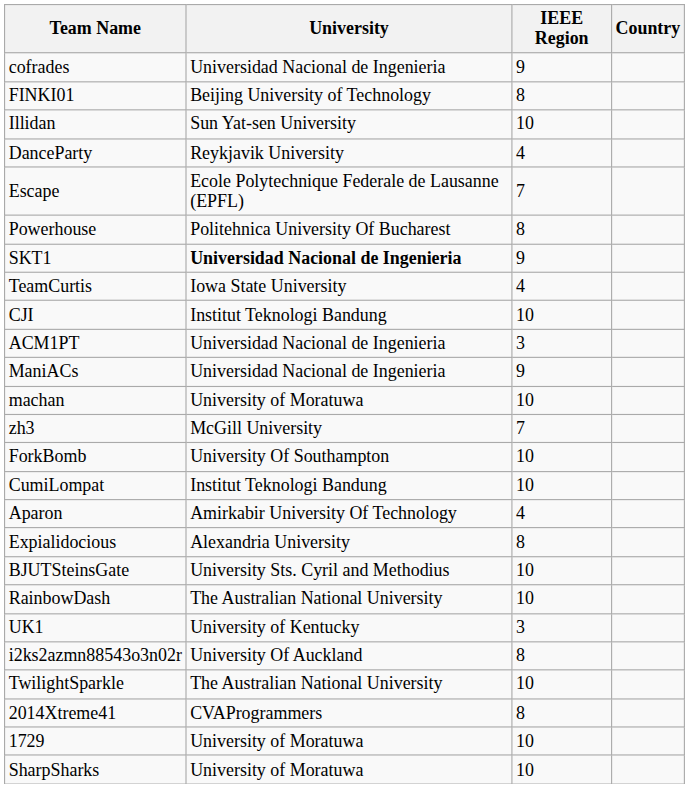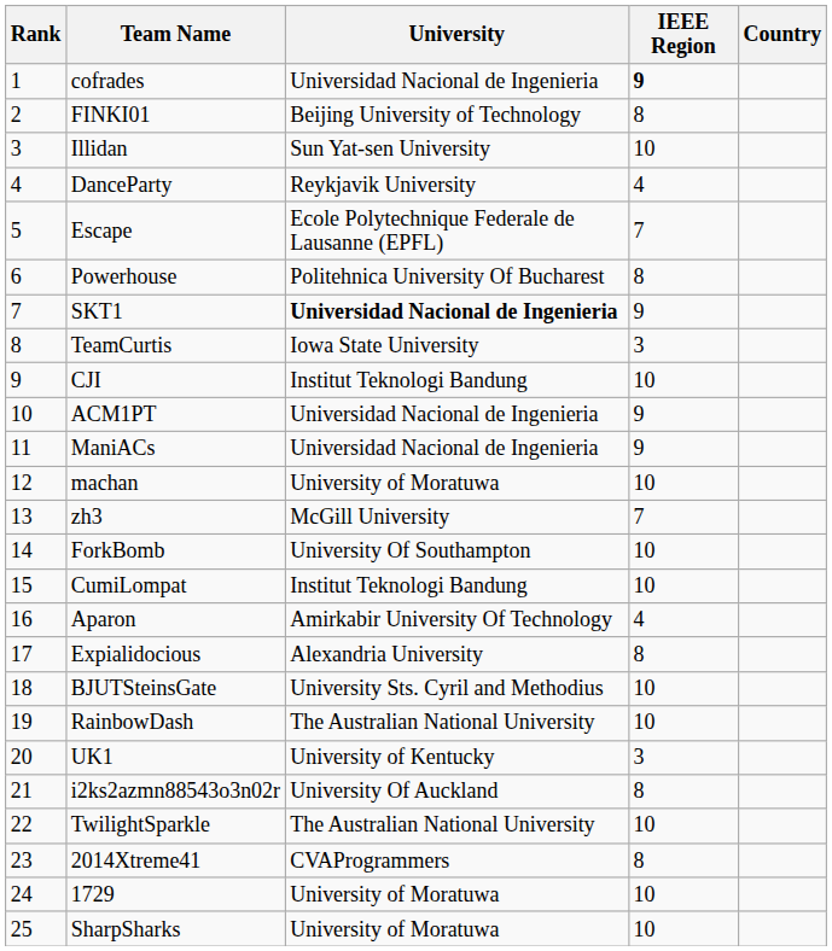+ column: Rank | 1 | 2 | 3 | 4 | 5 | 6 | 7 | 8 | 9 | 10 | 11 | 12 | 13 | 14 | 15 | 16 | 17 | 18 | 19 | 20 | 21 | 22 | 23 | 24 | 25
cofrades | IEEE Region: normal -> bold
TeamCurtis | IEEE Region: 4 -> 3
ACM1PT | IEEE Region: 3 -> 9
